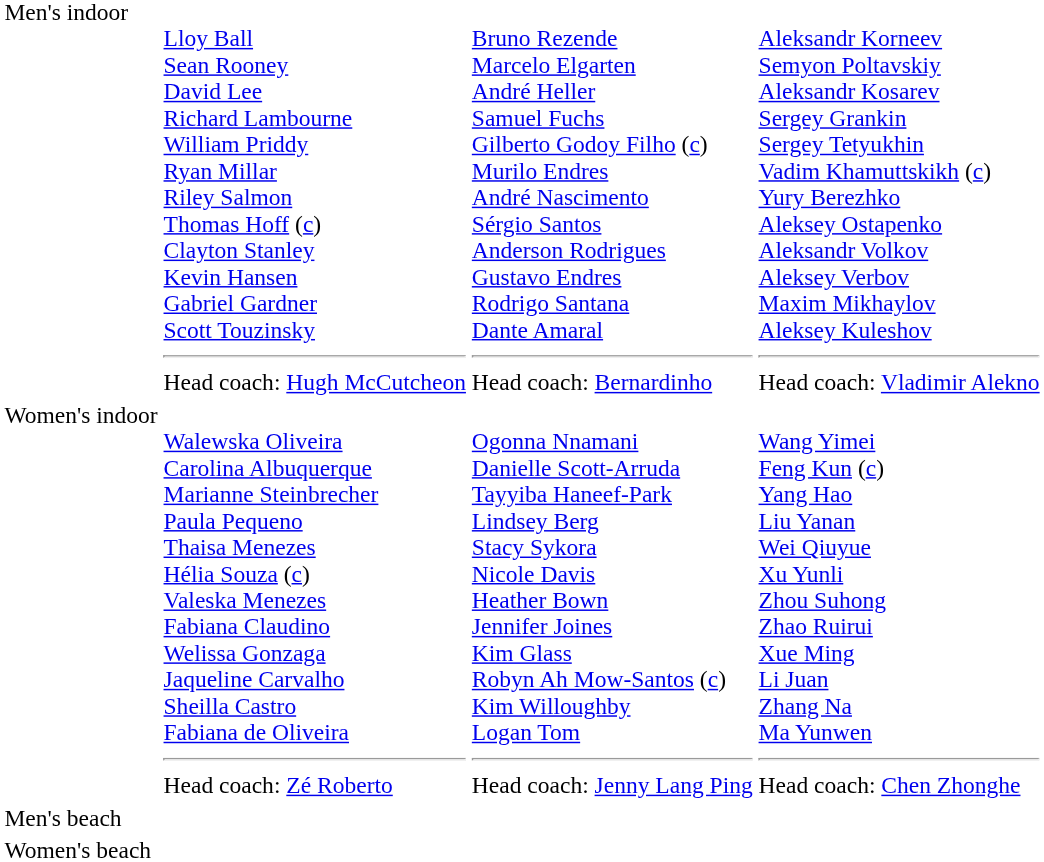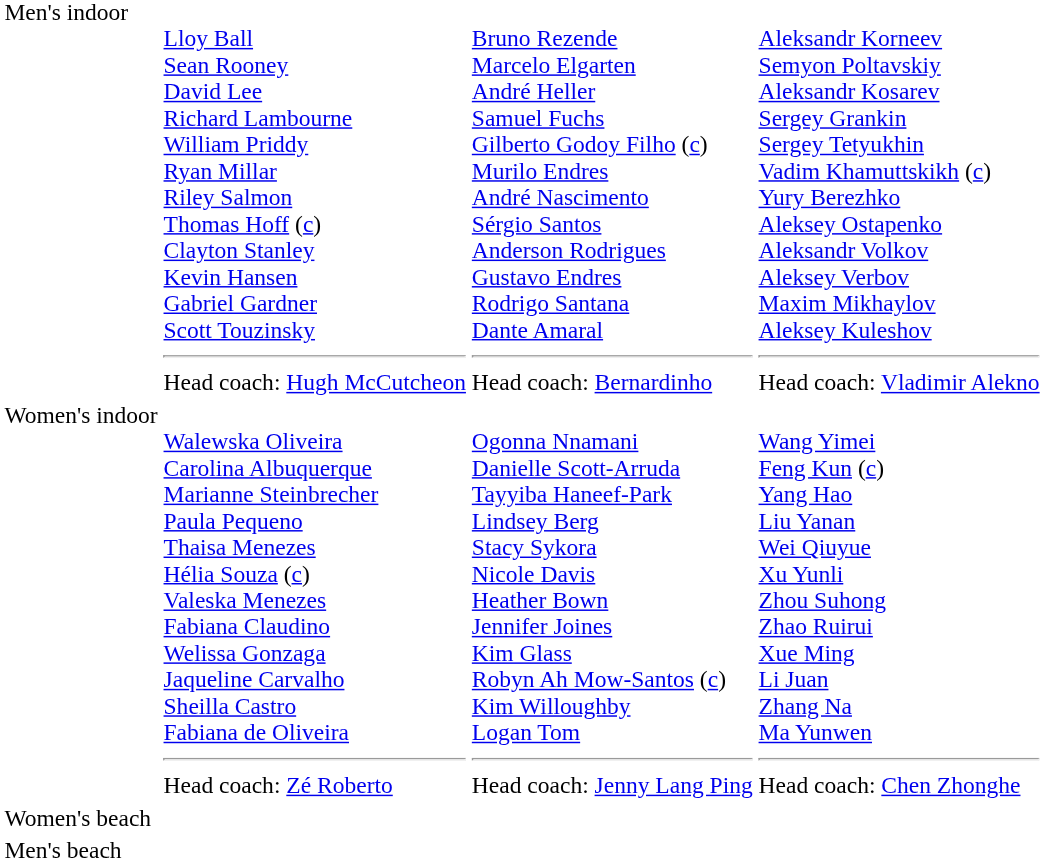rows swapped: Men's beach <-> Women's beach
